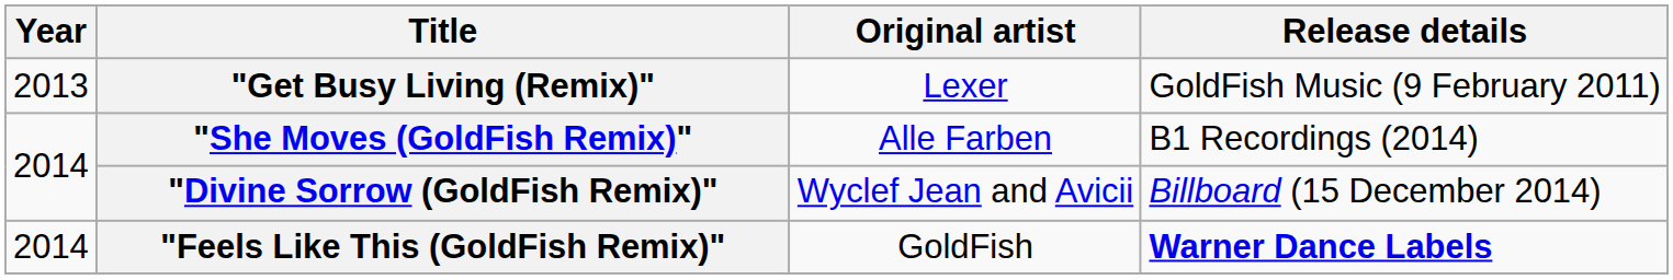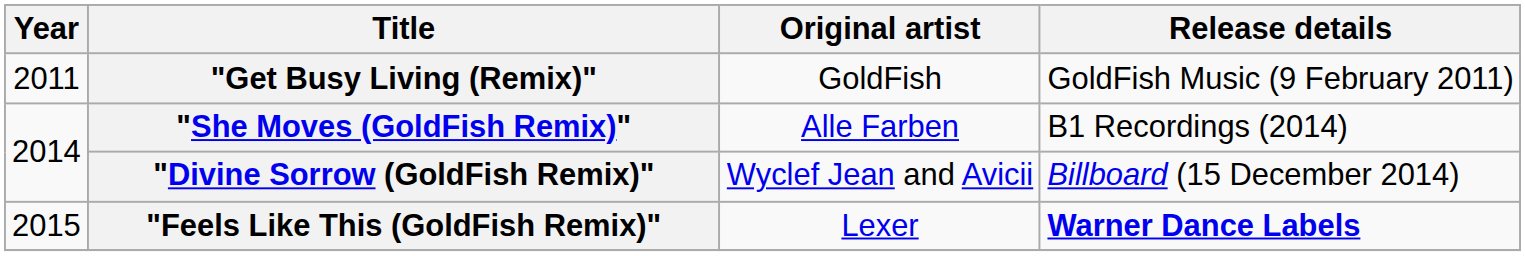"Get Busy Living (Remix)" | Year: 2013 -> 2011
"Get Busy Living (Remix)" | Original artist: Lexer -> GoldFish
"Feels Like This (GoldFish Remix)" | Year: 2014 -> 2015
"Feels Like This (GoldFish Remix)" | Original artist: GoldFish -> Lexer
